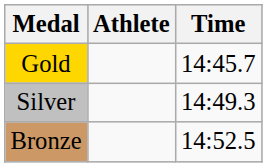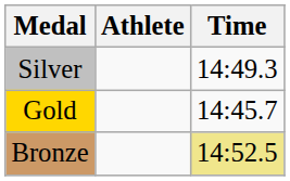rows swapped: Gold <-> Silver
Bronze | Time: no background -> khaki background
